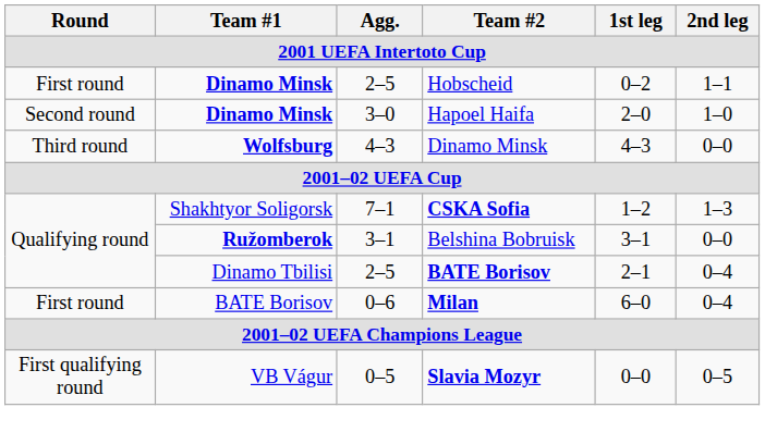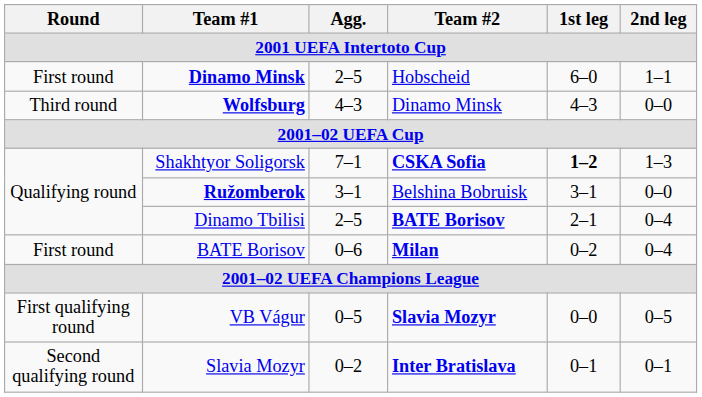Hobscheid | 1st leg: 0–2 -> 6–0
- row: Second round | Dinamo Minsk | 3–0 | Hapoel Haifa | 2–0 | 1–0
CSKA Sofia | 1st leg: normal -> bold
Milan | 1st leg: 6–0 -> 0–2
+ row: Second qualifying round | Slavia Mozyr | 0–2 | Inter Bratislava | 0–1 | 0–1
